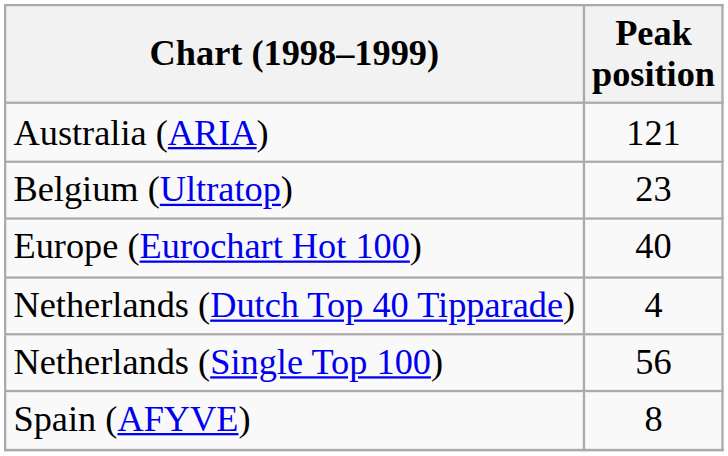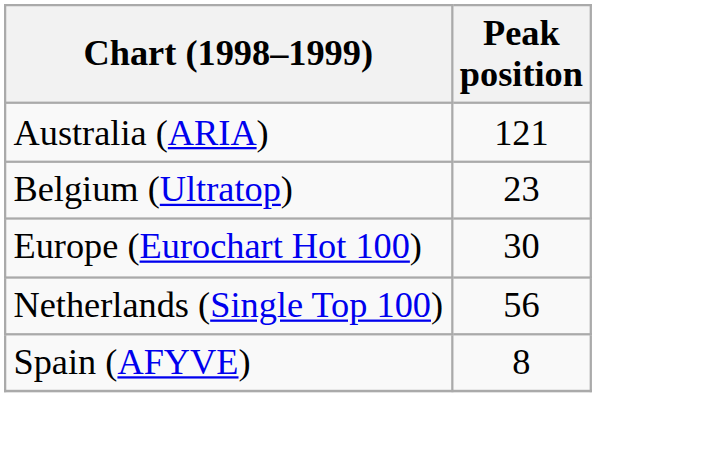Europe (Eurochart Hot 100) | Peak position: 40 -> 30
- row: Netherlands (Dutch Top 40 Tipparade) | 4
